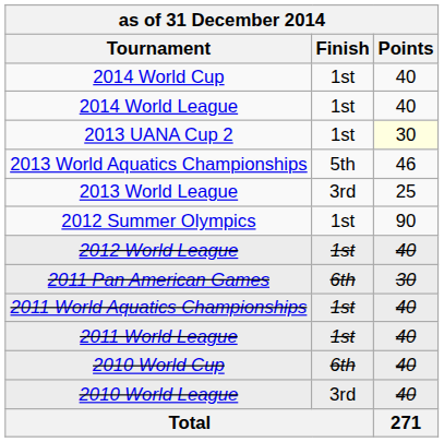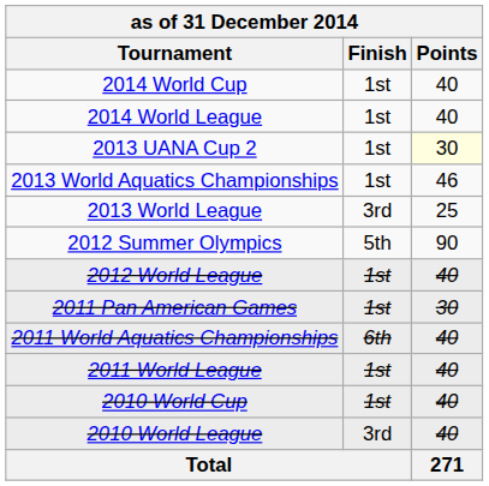2013 World Aquatics Championships | Finish: 5th -> 1st
2012 Summer Olympics | Finish: 1st -> 5th
2011 Pan American Games | Finish: 6th -> 1st
2011 World Aquatics Championships | Finish: 1st -> 6th
2010 World Cup | Finish: 6th -> 1st
